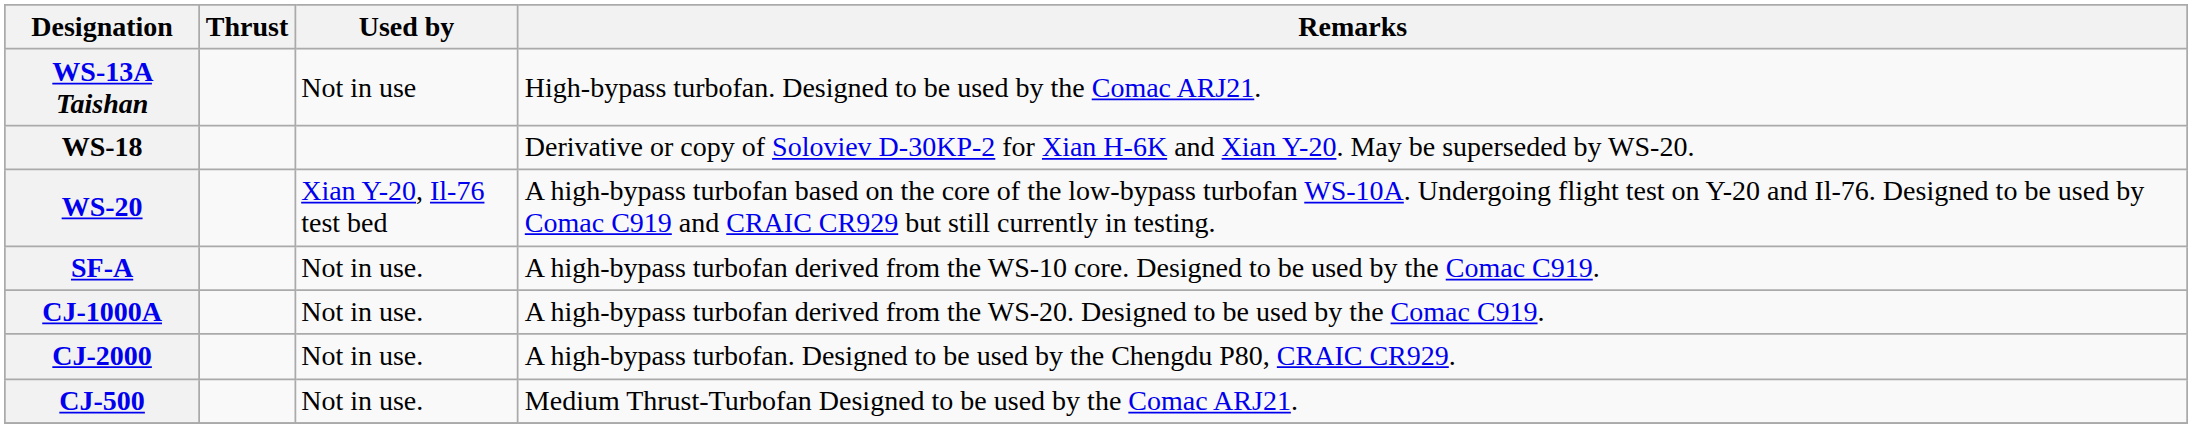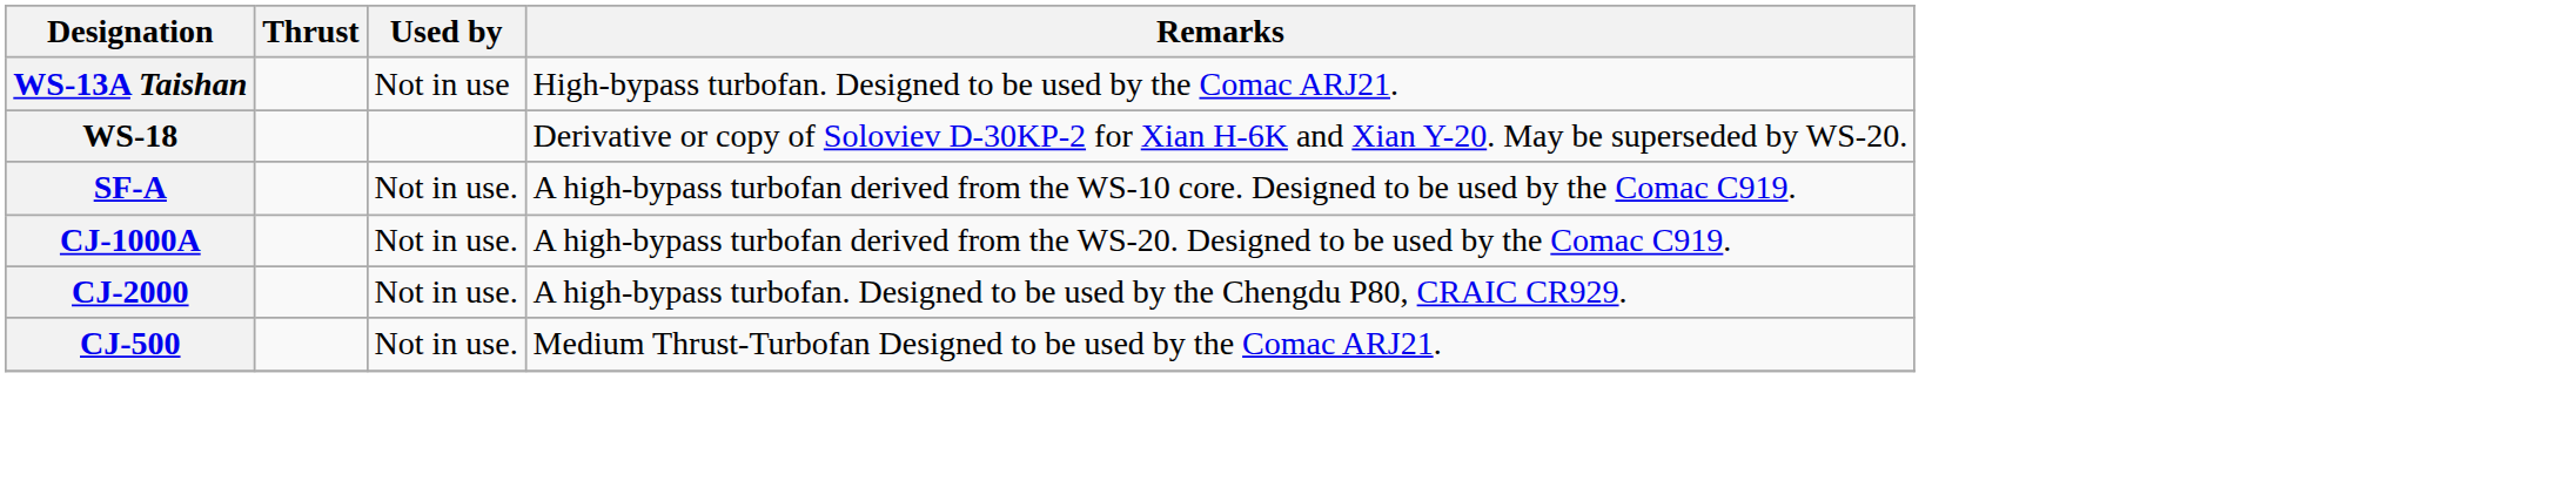- row: WS-20 | Xian Y-20, Il-76 test bed | A high-bypass turbofan based on the core of the low-bypass turbofan WS-10A. Undergoing flight test on Y-20 and Il-76. Designed to be used by Comac C919 and CRAIC CR929 but still currently in testing.
